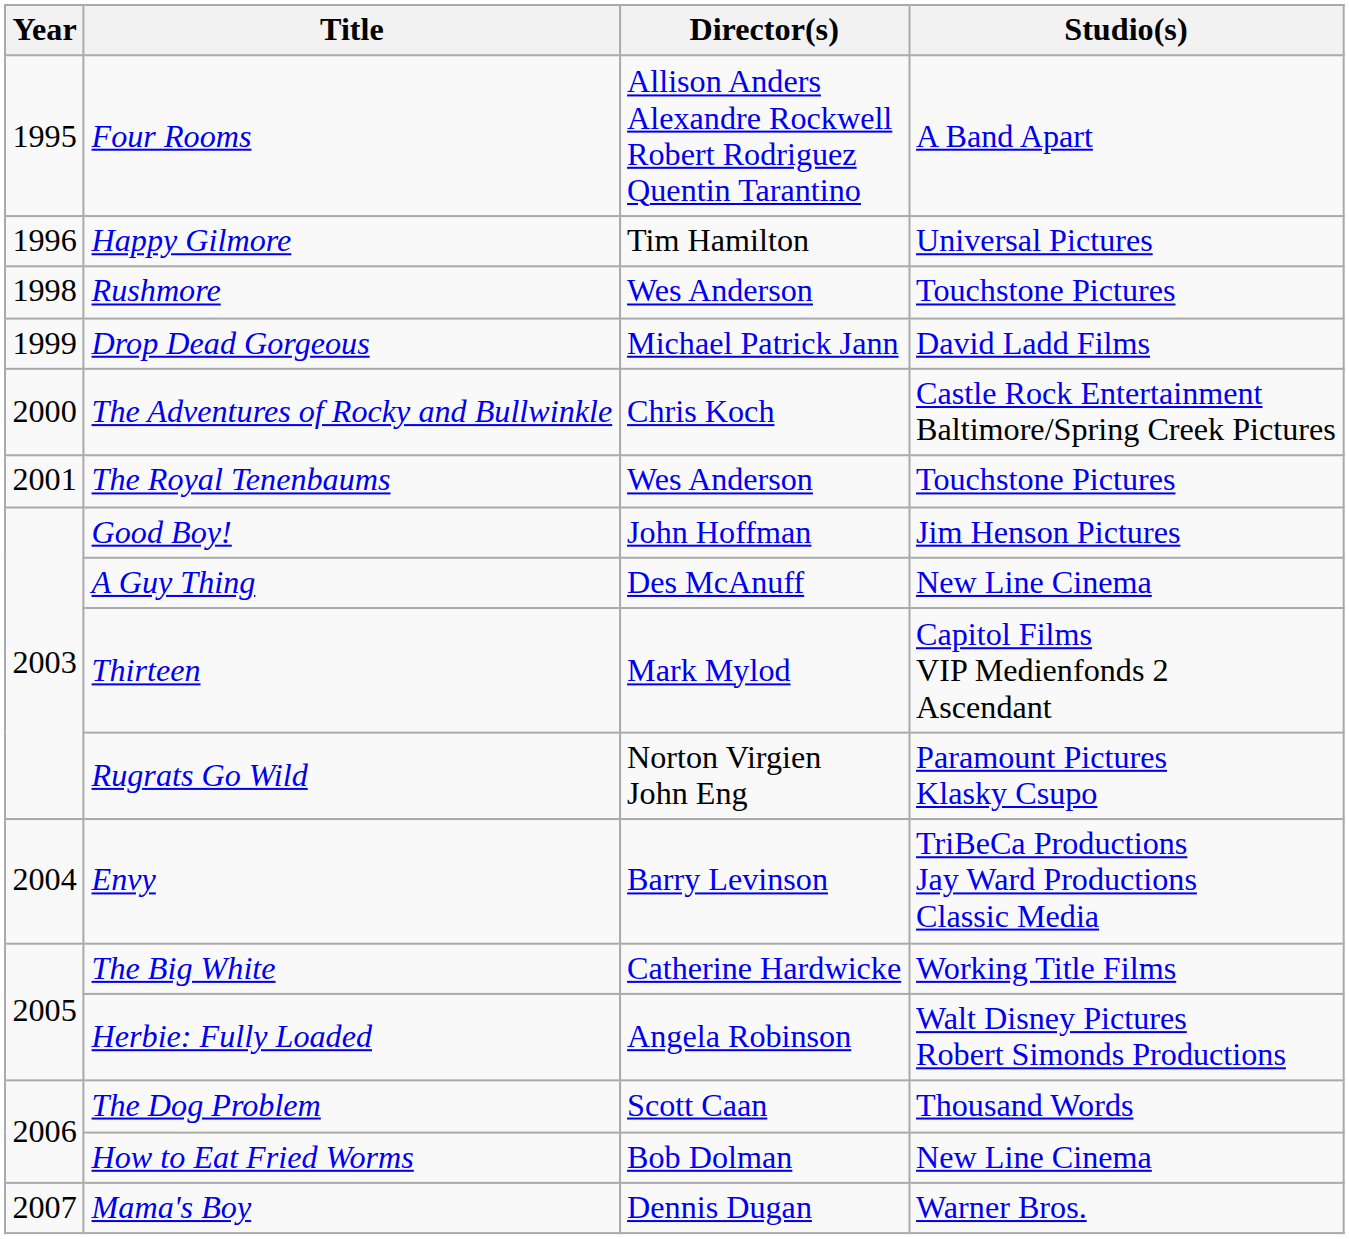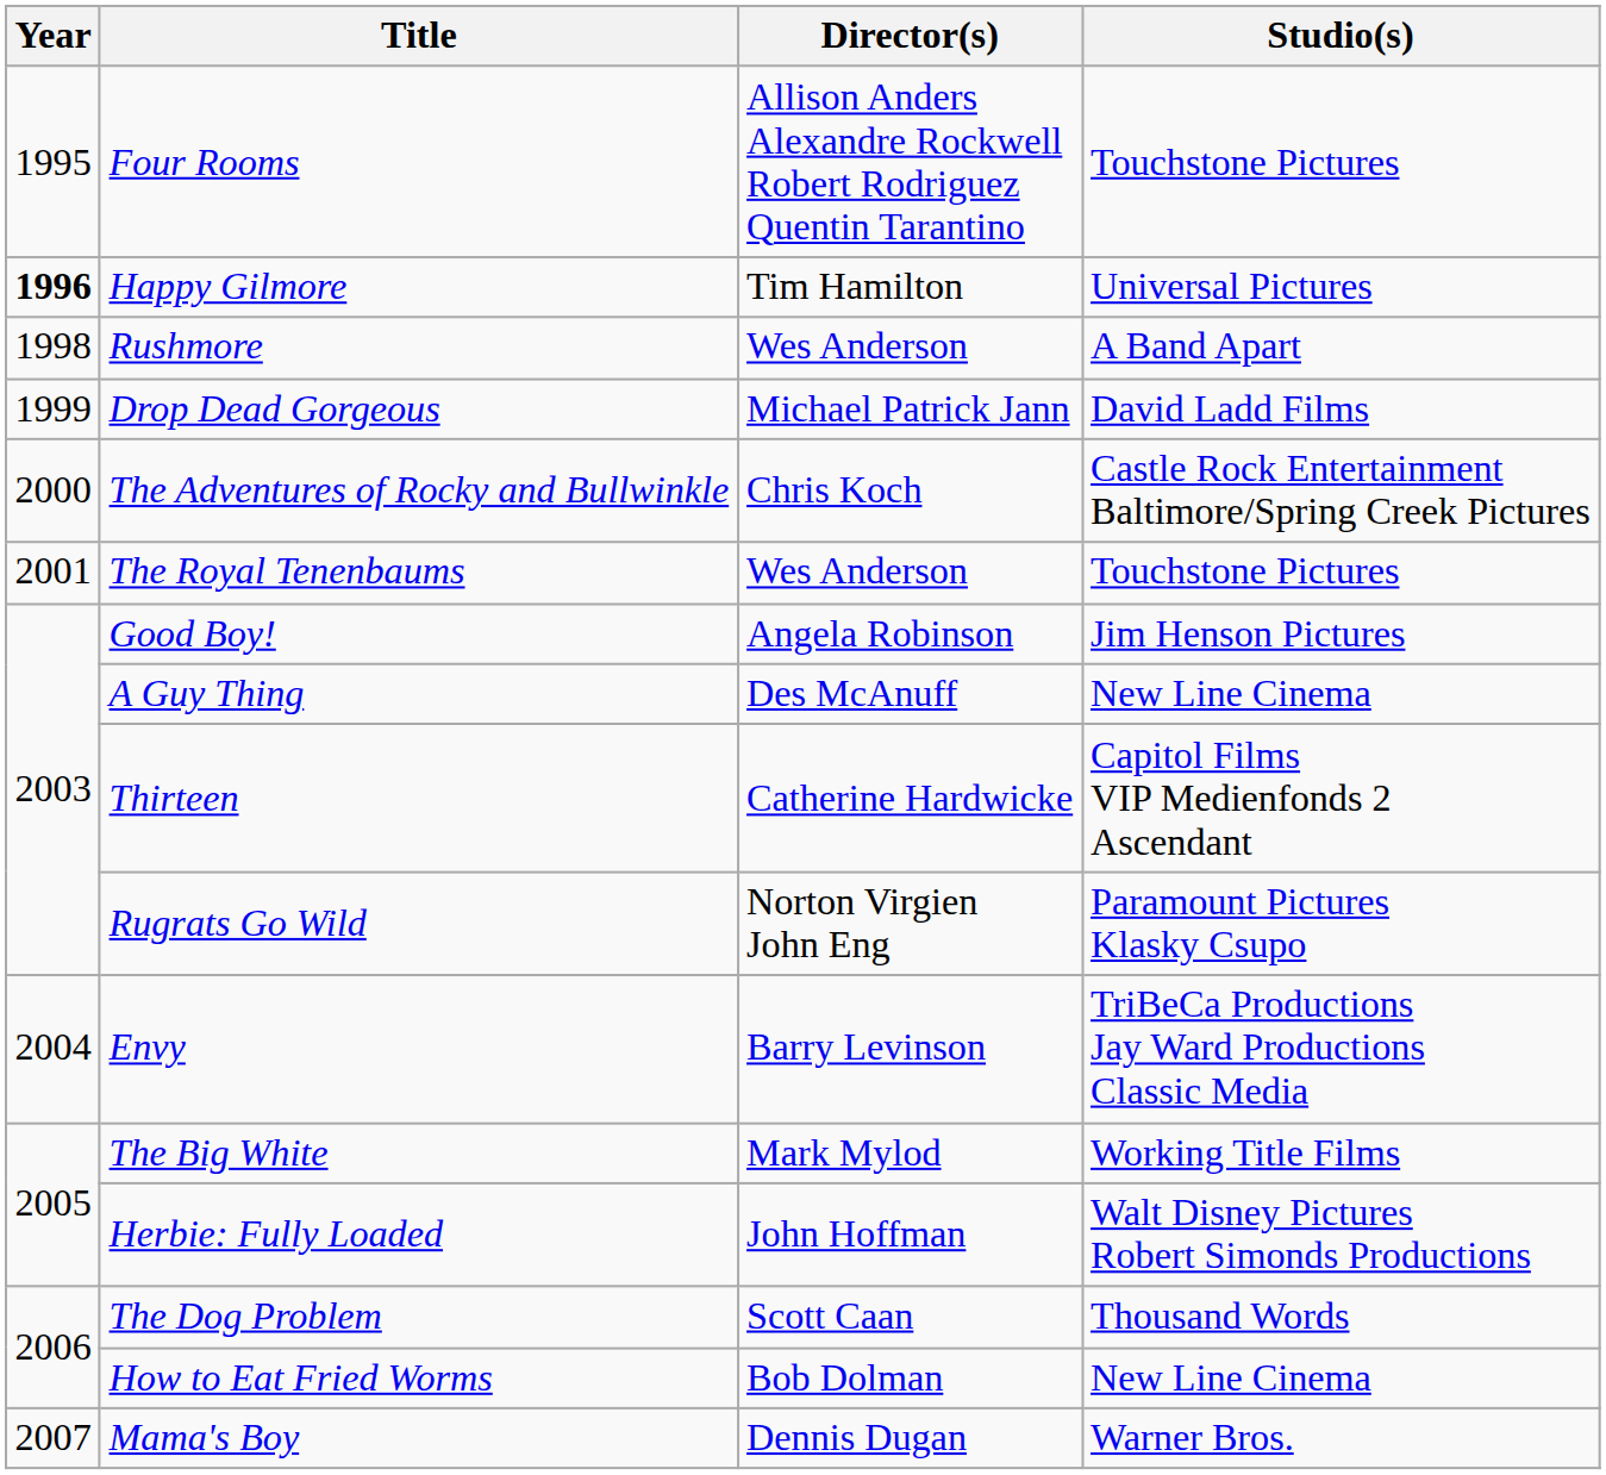Four Rooms | Studio(s): A Band Apart -> Touchstone Pictures
Happy Gilmore | Year: normal -> bold
Rushmore | Studio(s): Touchstone Pictures -> A Band Apart
Good Boy! | Director(s): John Hoffman -> Angela Robinson
Thirteen | Director(s): Mark Mylod -> Catherine Hardwicke
The Big White | Director(s): Catherine Hardwicke -> Mark Mylod
Herbie: Fully Loaded | Director(s): Angela Robinson -> John Hoffman
